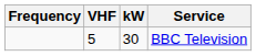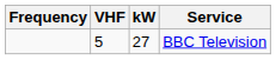BBC Television | kW: 30 -> 27
